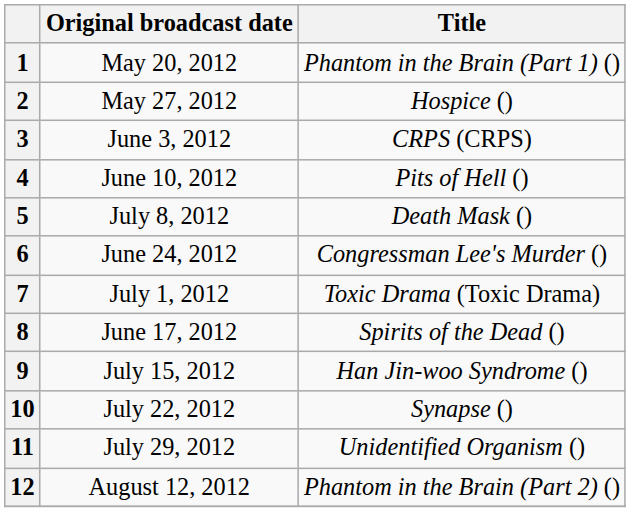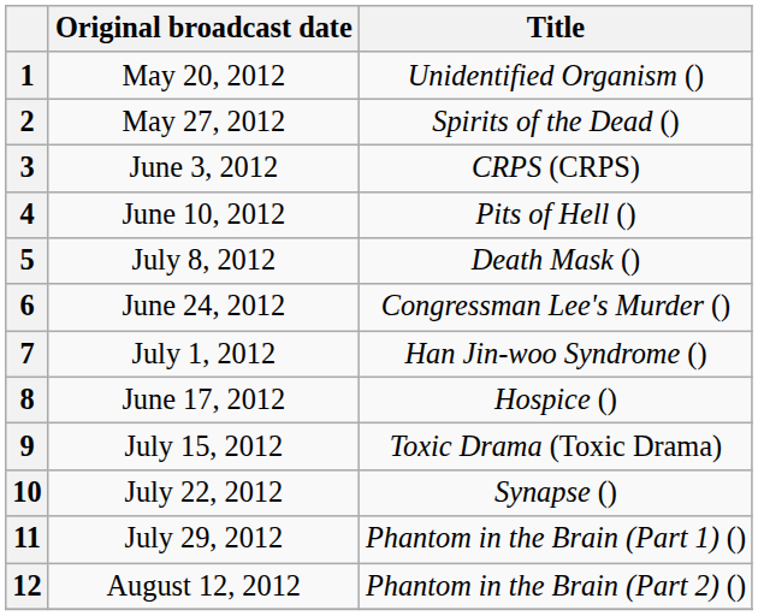1 | Title: Phantom in the Brain (Part 1) () -> Unidentified Organism ()
2 | Title: Hospice () -> Spirits of the Dead ()
7 | Title: Toxic Drama (Toxic Drama) -> Han Jin-woo Syndrome ()
8 | Title: Spirits of the Dead () -> Hospice ()
9 | Title: Han Jin-woo Syndrome () -> Toxic Drama (Toxic Drama)
11 | Title: Unidentified Organism () -> Phantom in the Brain (Part 1) ()
